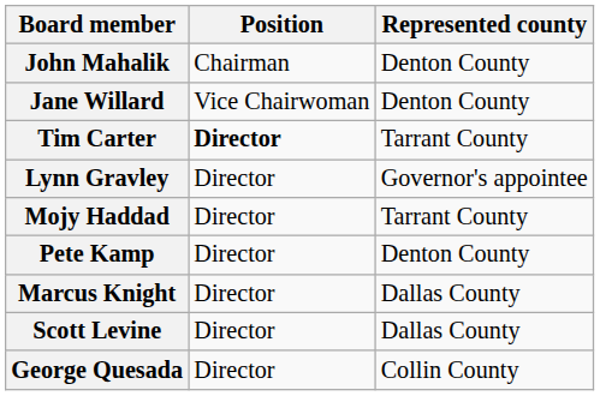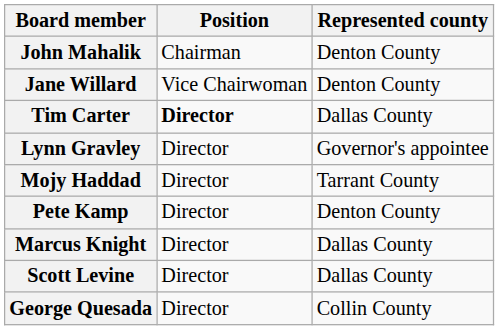Tim Carter | Represented county: Tarrant County -> Dallas County
